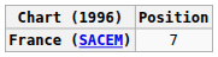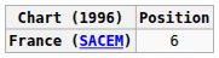France (SACEM) | Position: 7 -> 6
